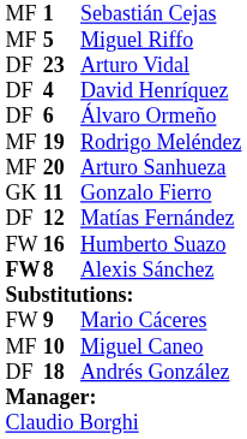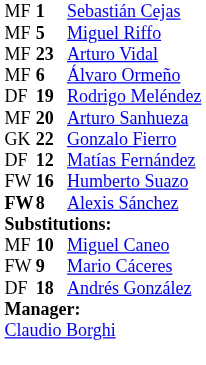Arturo Vidal | column 1: DF -> MF
- row: DF | 4 | David Henríquez
Álvaro Ormeño | column 1: DF -> MF
Rodrigo Meléndez | column 1: MF -> DF
Gonzalo Fierro | column 2: 11 -> 22
rows swapped: Mario Cáceres <-> Miguel Caneo
